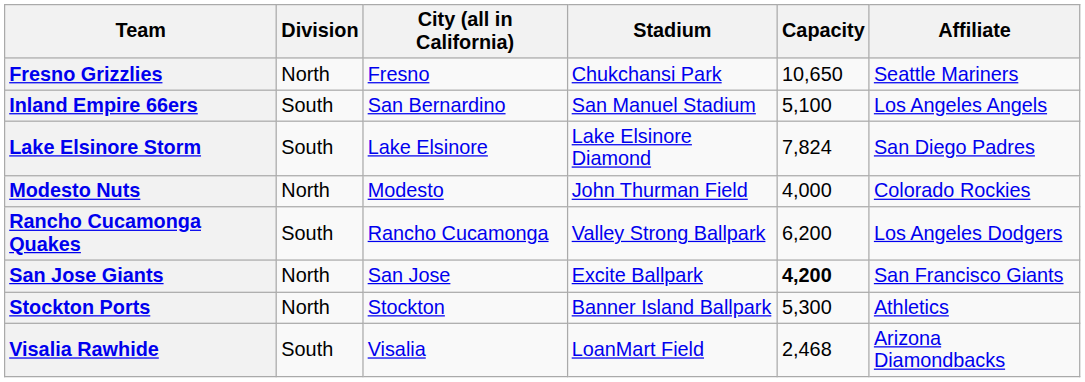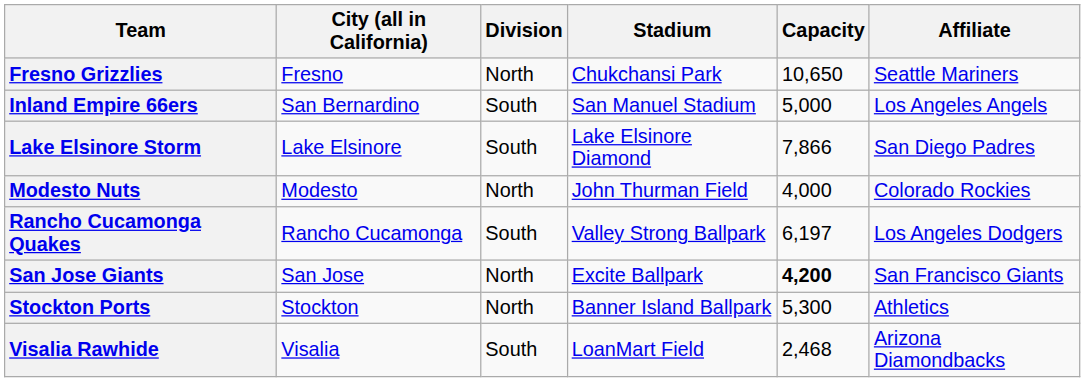columns swapped: Division <-> City (all in California)
Inland Empire 66ers | Capacity: 5,100 -> 5,000
Lake Elsinore Storm | Capacity: 7,824 -> 7,866
Rancho Cucamonga Quakes | Capacity: 6,200 -> 6,197
